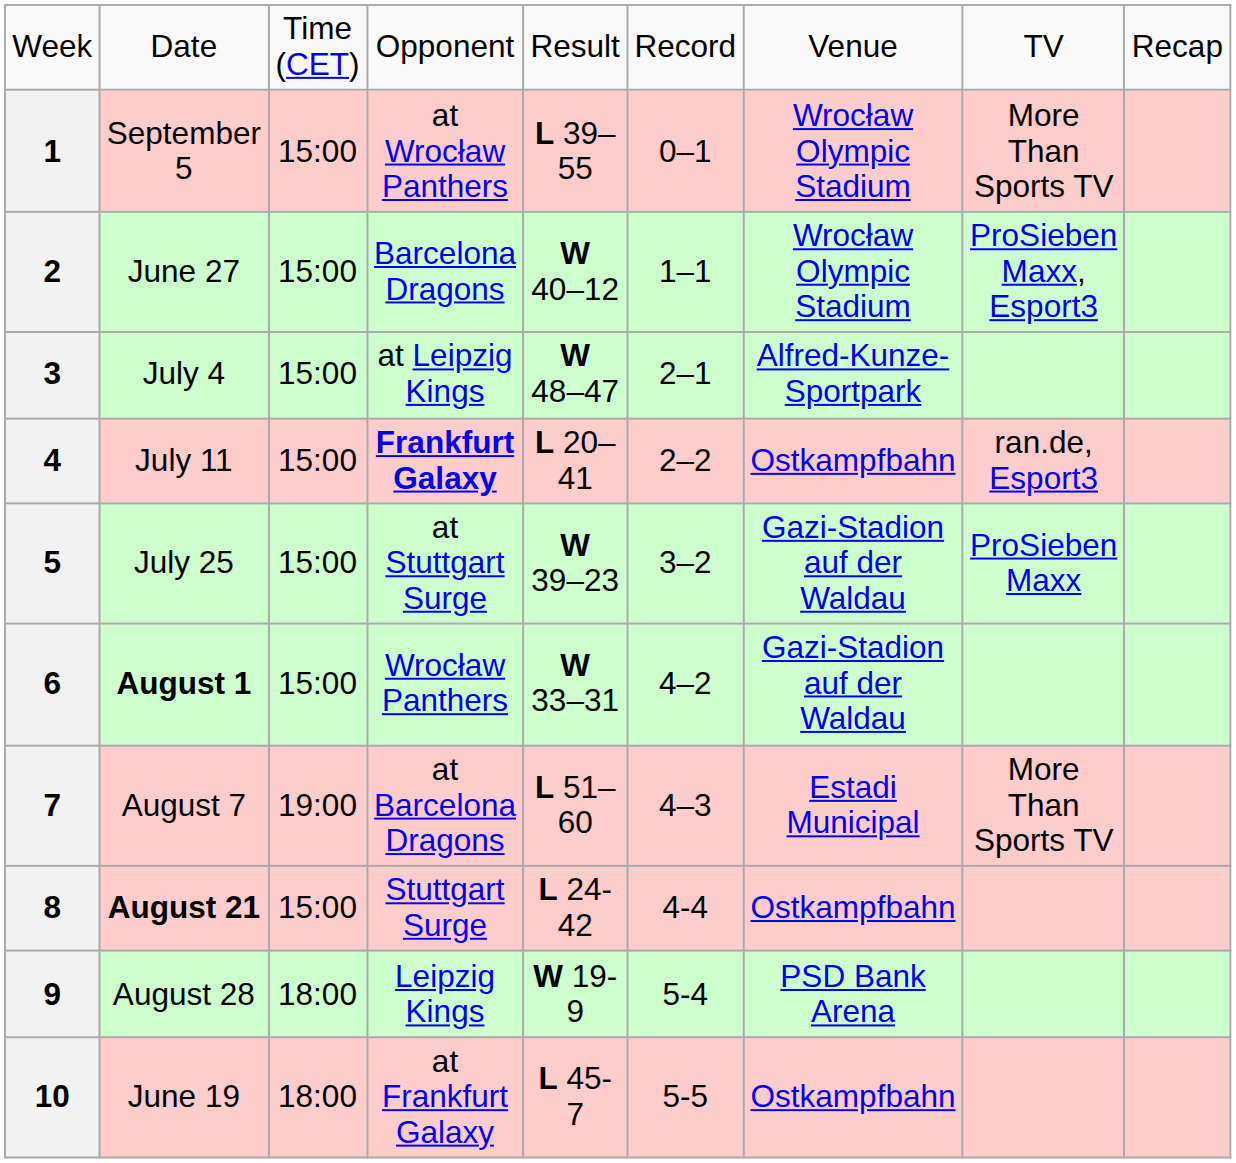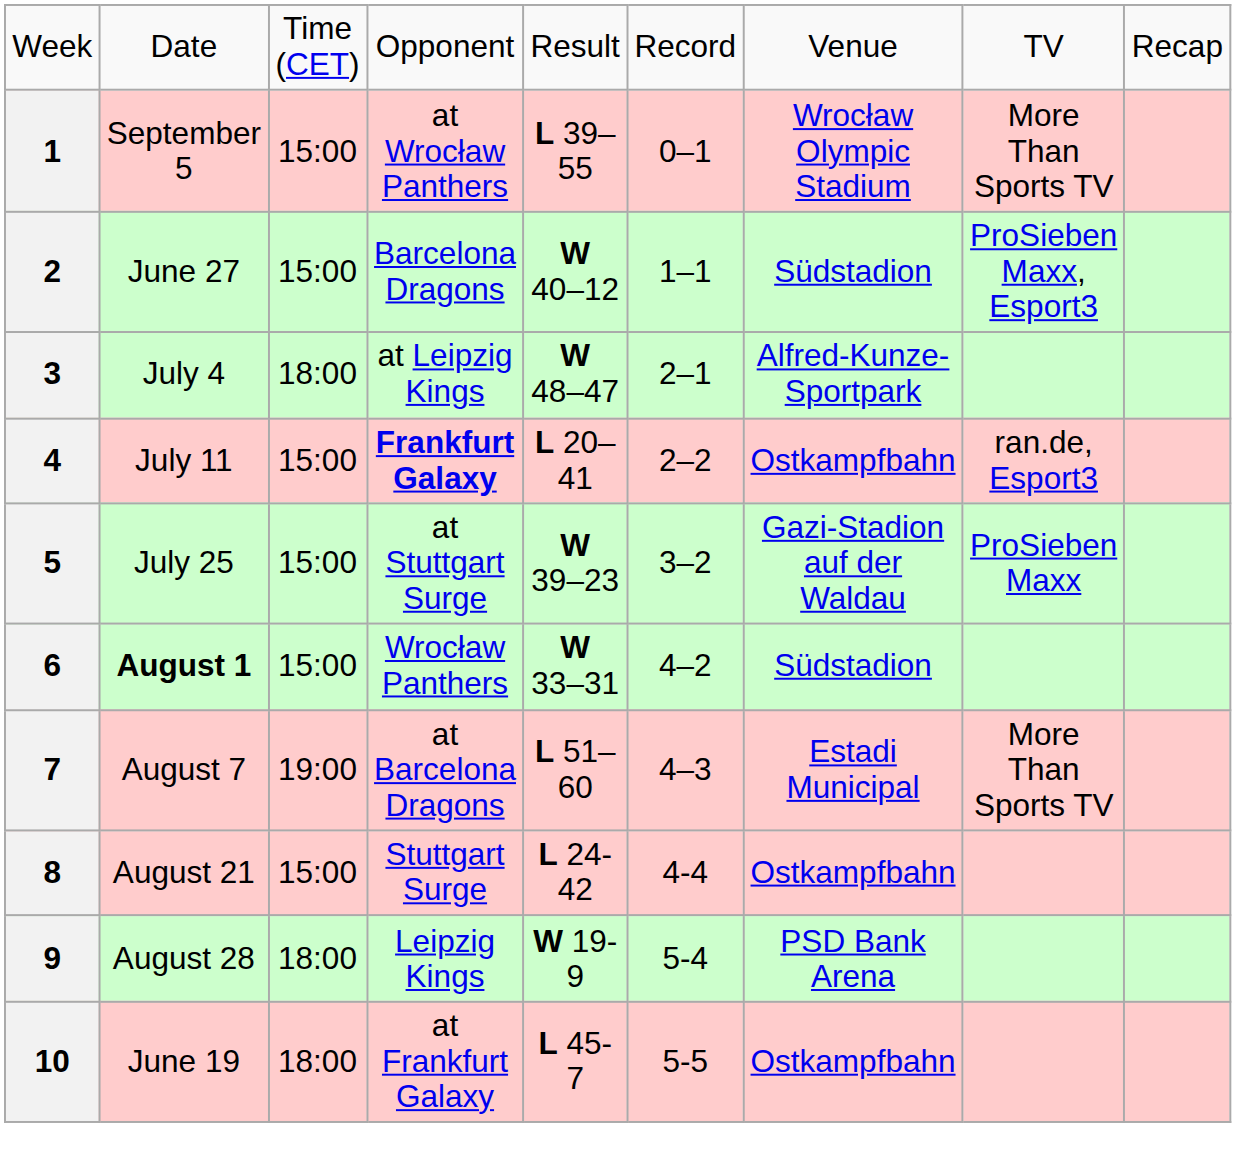2 | column 7: Wrocław Olympic Stadium -> Südstadion
3 | column 3: 15:00 -> 18:00
6 | column 7: Gazi-Stadion auf der Waldau -> Südstadion
8 | column 2: bold -> normal
